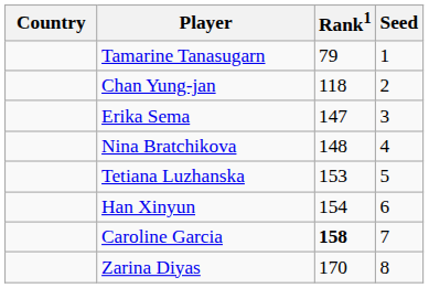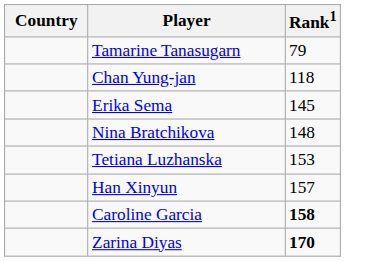- column: Seed | 1 | 2 | 3 | 4 | 5 | 6 | 7 | 8
Erika Sema | Rank1: 147 -> 145
Han Xinyun | Rank1: 154 -> 157
Zarina Diyas | Rank1: normal -> bold
